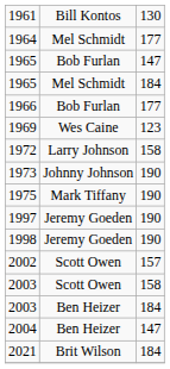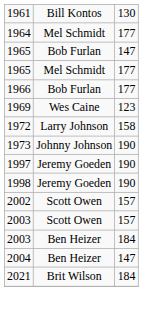1965 / Mel Schmidt | column 3: 184 -> 177
- row: 1975 | Mark Tiffany | 190
2003 / Scott Owen | column 3: 158 -> 157
